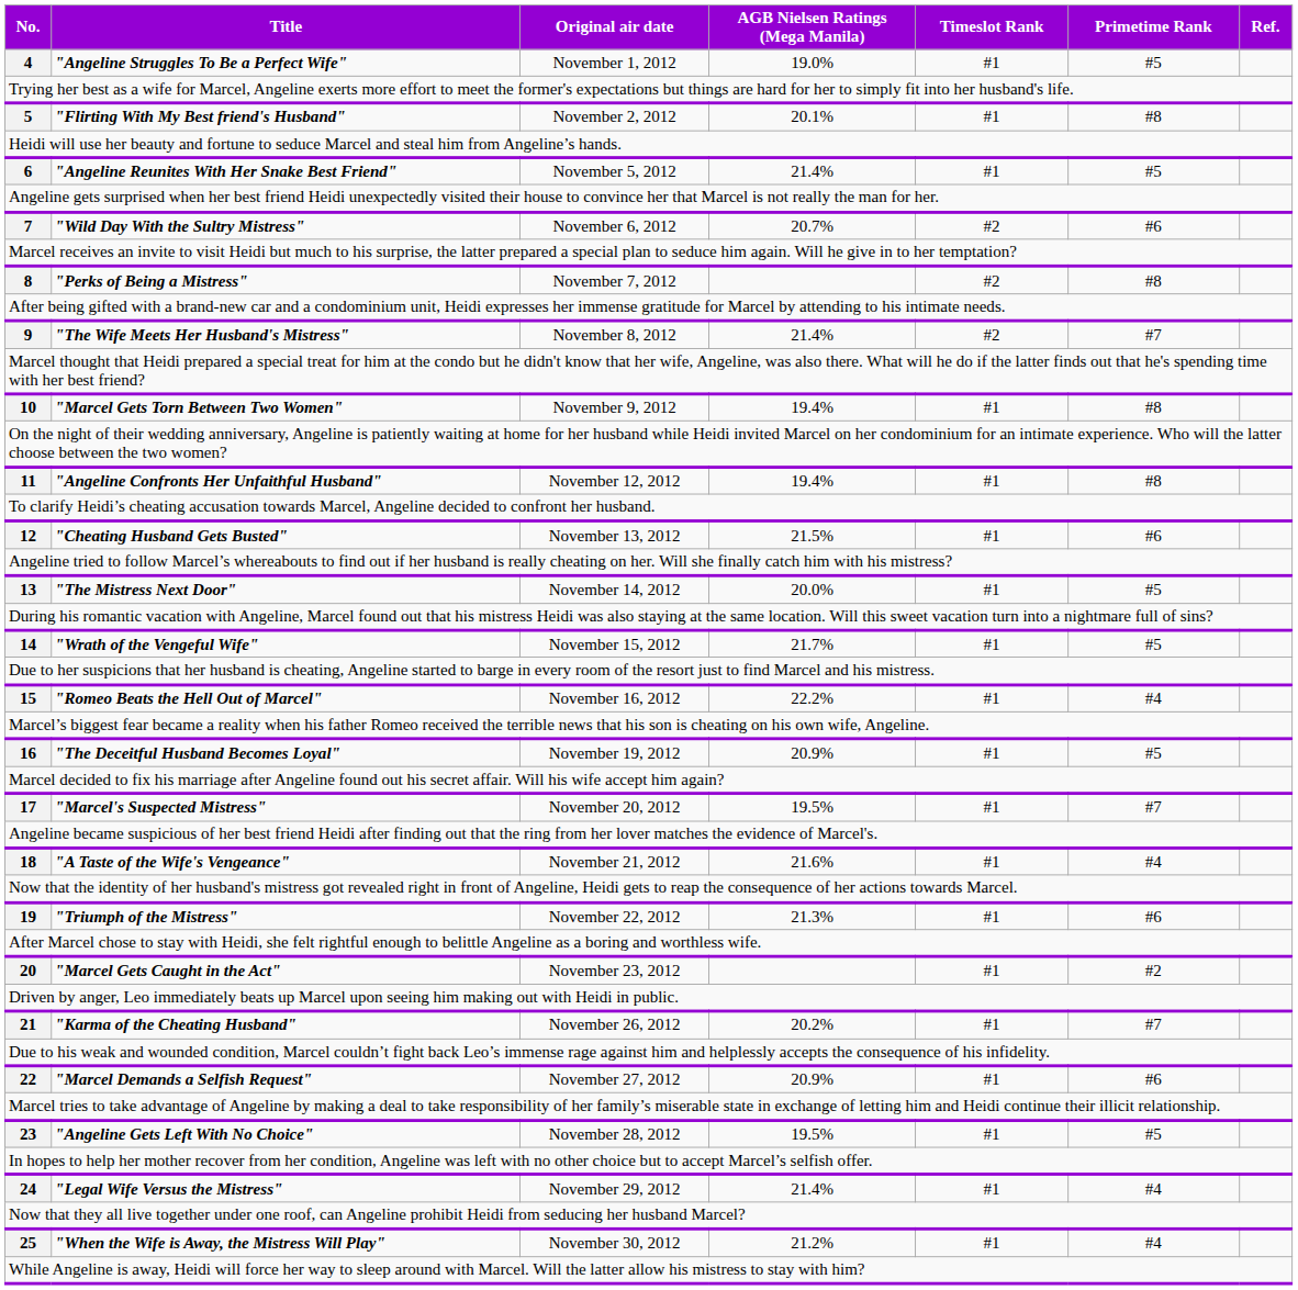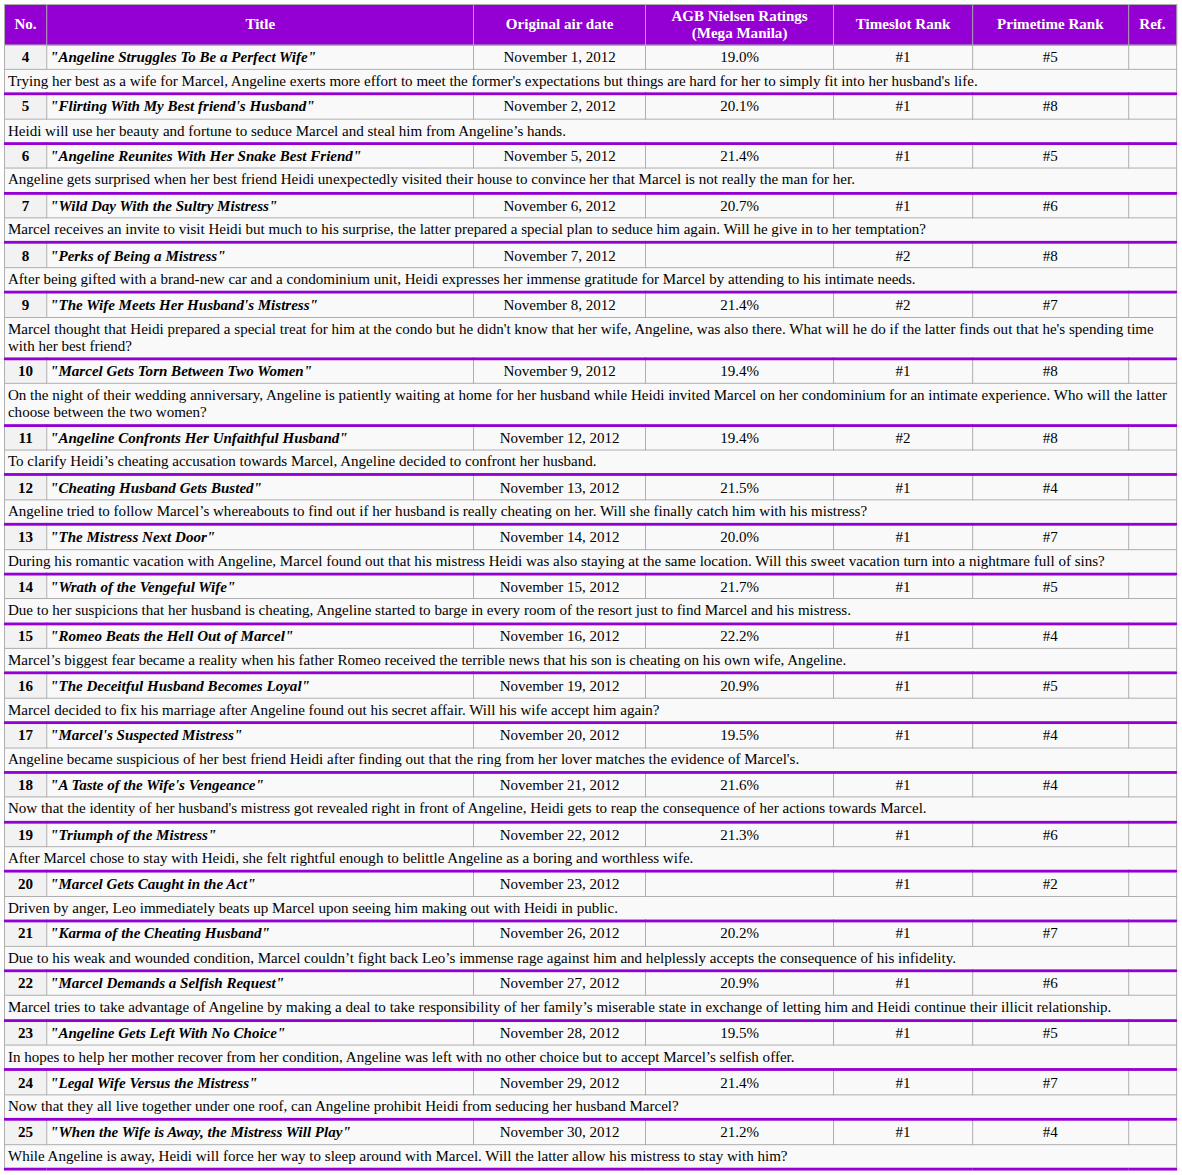7 | Timeslot Rank: #2 -> #1
11 | Timeslot Rank: #1 -> #2
12 | Primetime Rank: #6 -> #4
13 | Primetime Rank: #5 -> #7
17 | Primetime Rank: #7 -> #4
24 | Primetime Rank: #4 -> #7
